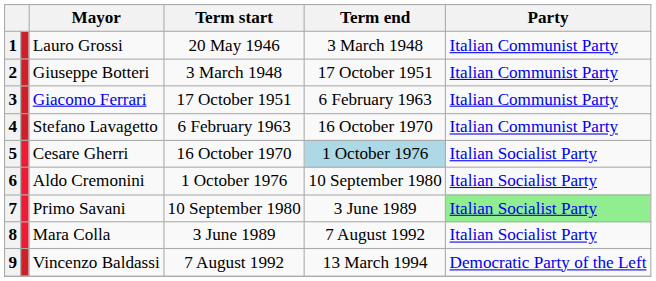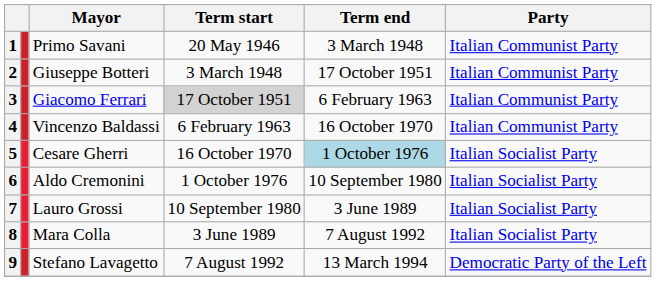1 | Mayor: Lauro Grossi -> Primo Savani
3 | Term start: no background -> lightgrey background
4 | Mayor: Stefano Lavagetto -> Vincenzo Baldassi
7 | Mayor: Primo Savani -> Lauro Grossi
7 | Party: lightgreen background -> no background
9 | Mayor: Vincenzo Baldassi -> Stefano Lavagetto
